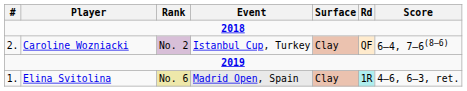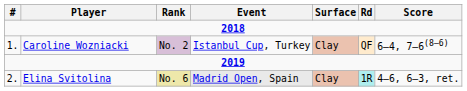Caroline Wozniacki | #: 2. -> 1.
Elina Svitolina | #: 1. -> 2.
